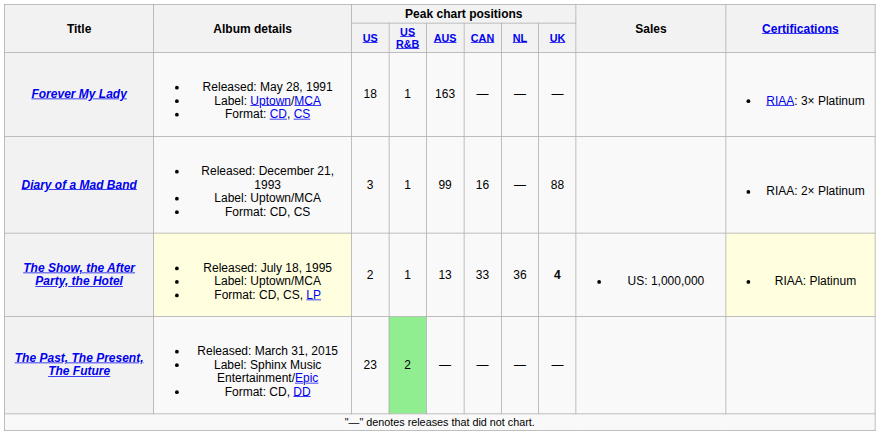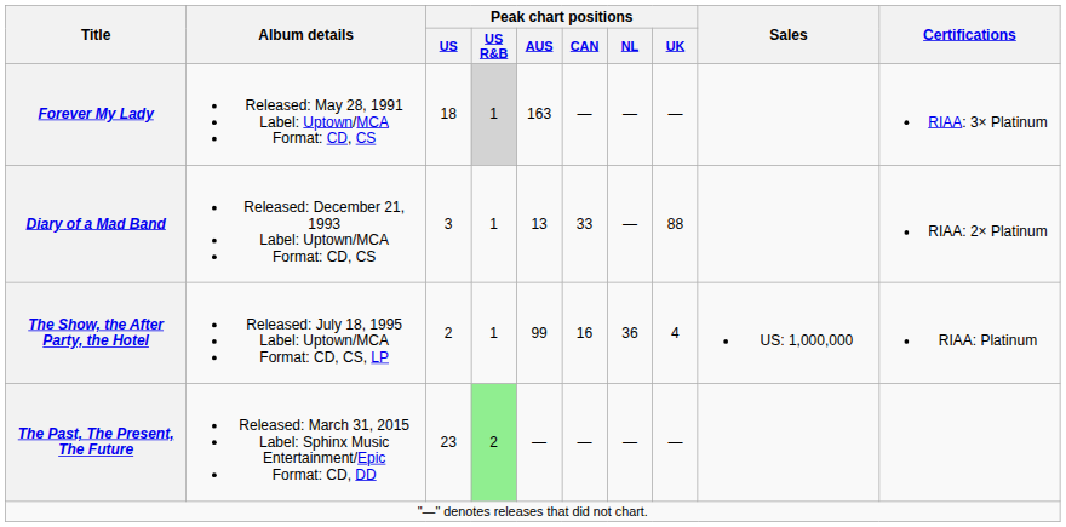Forever My Lady | Peak chart positions / US R&B: no background -> lightgrey background
Diary of a Mad Band | Peak chart positions / AUS: 99 -> 13
Diary of a Mad Band | Peak chart positions / CAN: 16 -> 33
The Show, the After Party, the Hotel | Album details: lightyellow background -> no background
The Show, the After Party, the Hotel | Peak chart positions / AUS: 13 -> 99
The Show, the After Party, the Hotel | Peak chart positions / CAN: 33 -> 16
The Show, the After Party, the Hotel | Peak chart positions / UK: bold -> normal
The Show, the After Party, the Hotel | Certifications: lightyellow background -> no background
